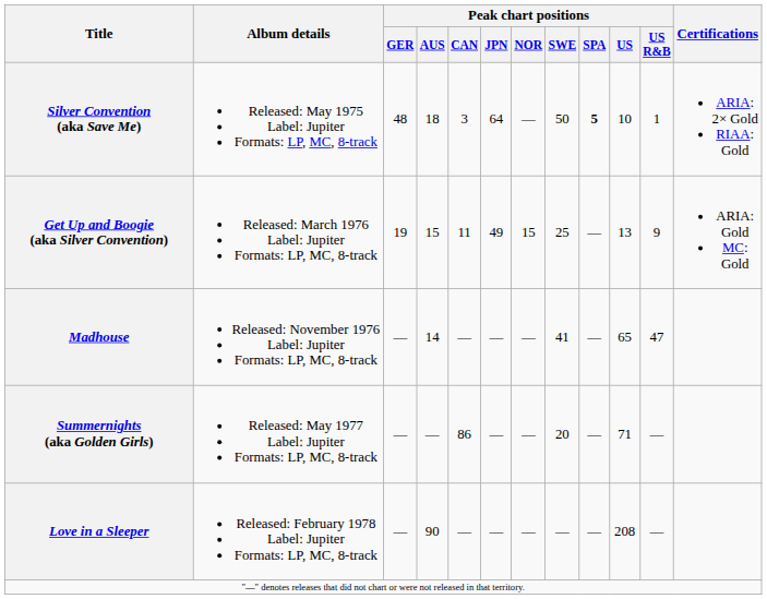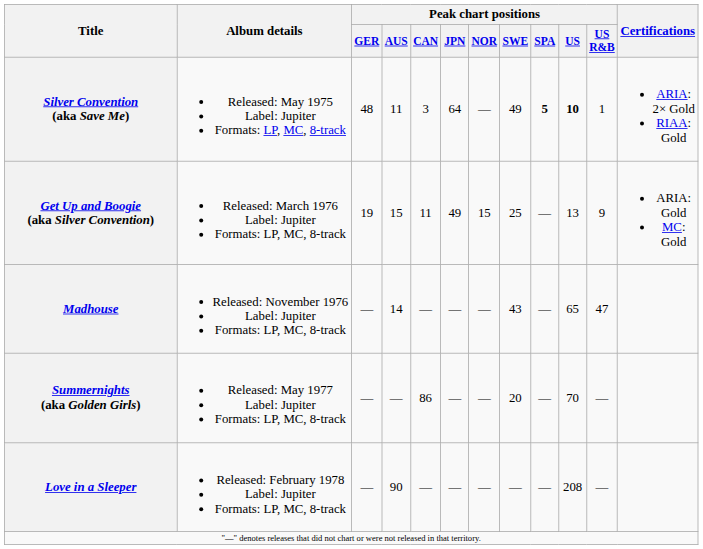Silver Convention (aka Save Me) | Peak chart positions / AUS: 18 -> 11
Silver Convention (aka Save Me) | Peak chart positions / SWE: 50 -> 49
Silver Convention (aka Save Me) | Peak chart positions / US: normal -> bold
Madhouse | Peak chart positions / SWE: 41 -> 43
Summernights (aka Golden Girls) | Peak chart positions / US: 71 -> 70
